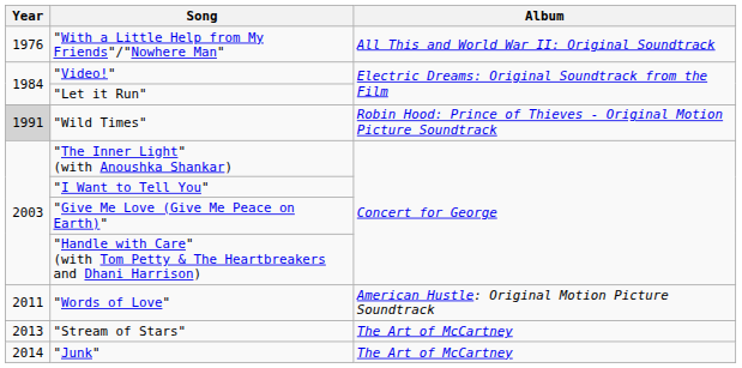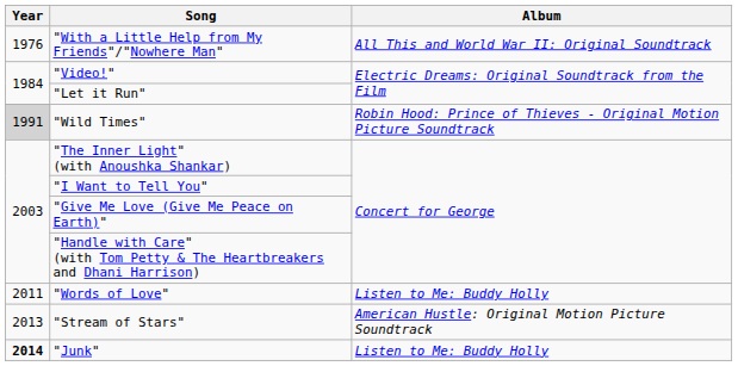"Words of Love" | Album: American Hustle: Original Motion Picture Soundtrack -> Listen to Me: Buddy Holly
"Stream of Stars" | Album: The Art of McCartney -> American Hustle: Original Motion Picture Soundtrack
"Junk" | Year: normal -> bold
"Junk" | Album: The Art of McCartney -> Listen to Me: Buddy Holly
